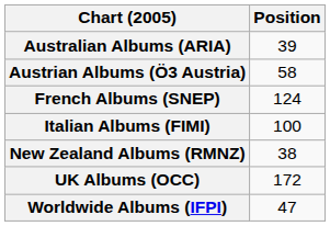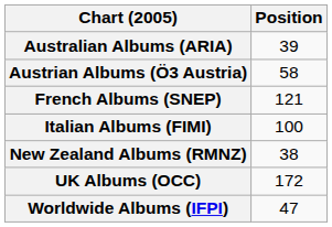French Albums (SNEP) | Position: 124 -> 121
